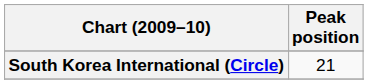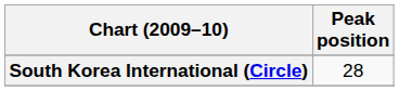South Korea International (Circle) | Peak position: 21 -> 28
